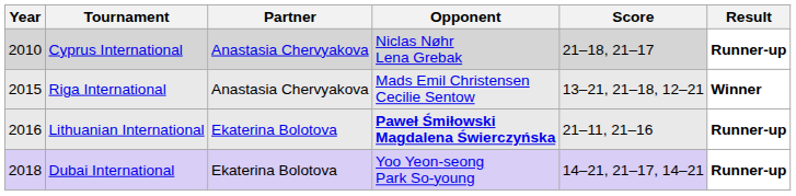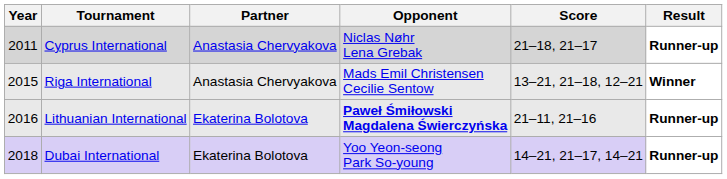Cyprus International | Year: 2010 -> 2011
